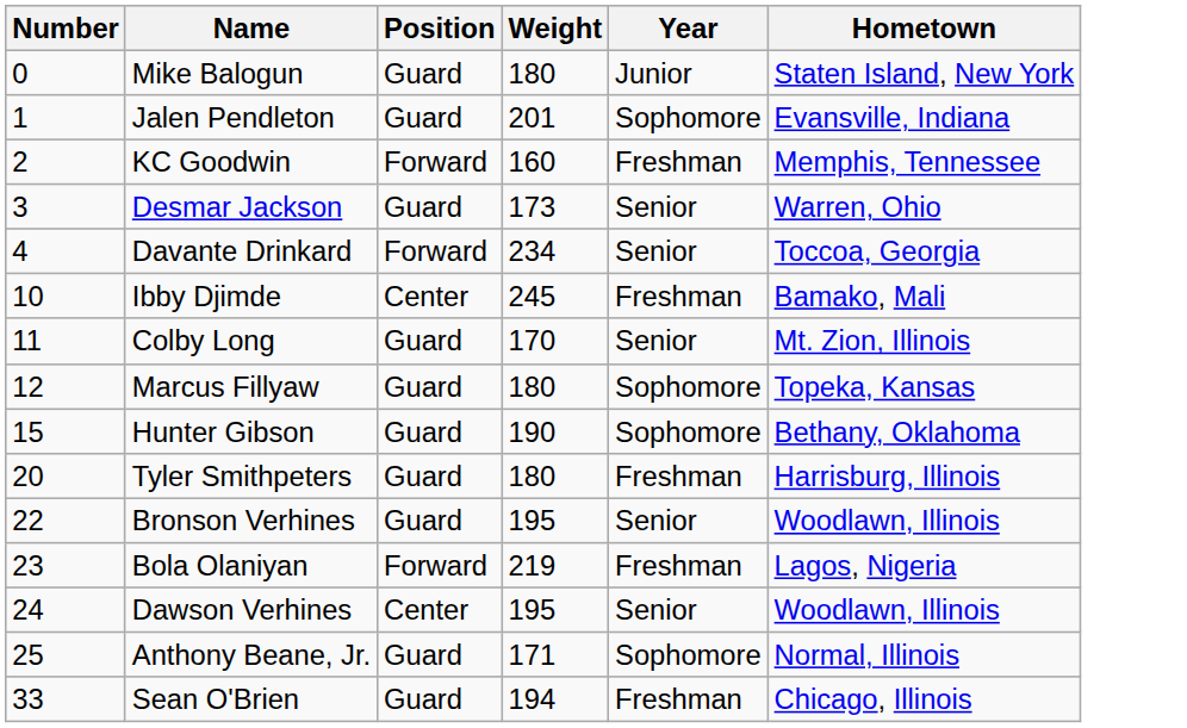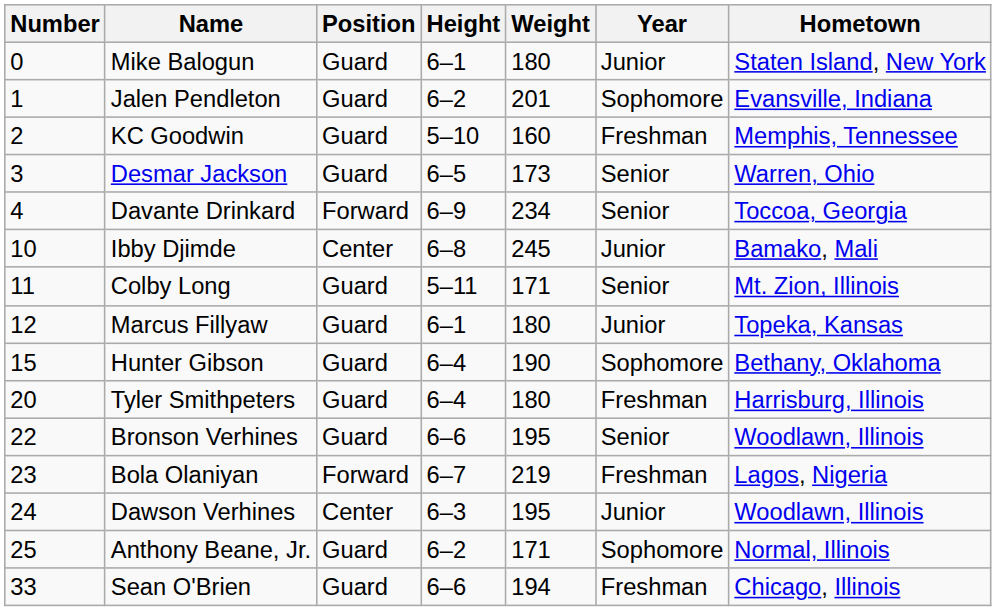+ column: Height | 6–1 | 6–2 | 5–10 | 6–5 | 6–9 | 6–8 | 5–11 | 6–1 | 6–4 | 6–4 | 6–6 | 6–7 | 6–3 | 6–2 | 6–6
KC Goodwin | Position: Forward -> Guard
Ibby Djimde | Year: Freshman -> Junior
Colby Long | Weight: 170 -> 171
Marcus Fillyaw | Year: Sophomore -> Junior
Dawson Verhines | Year: Senior -> Junior
